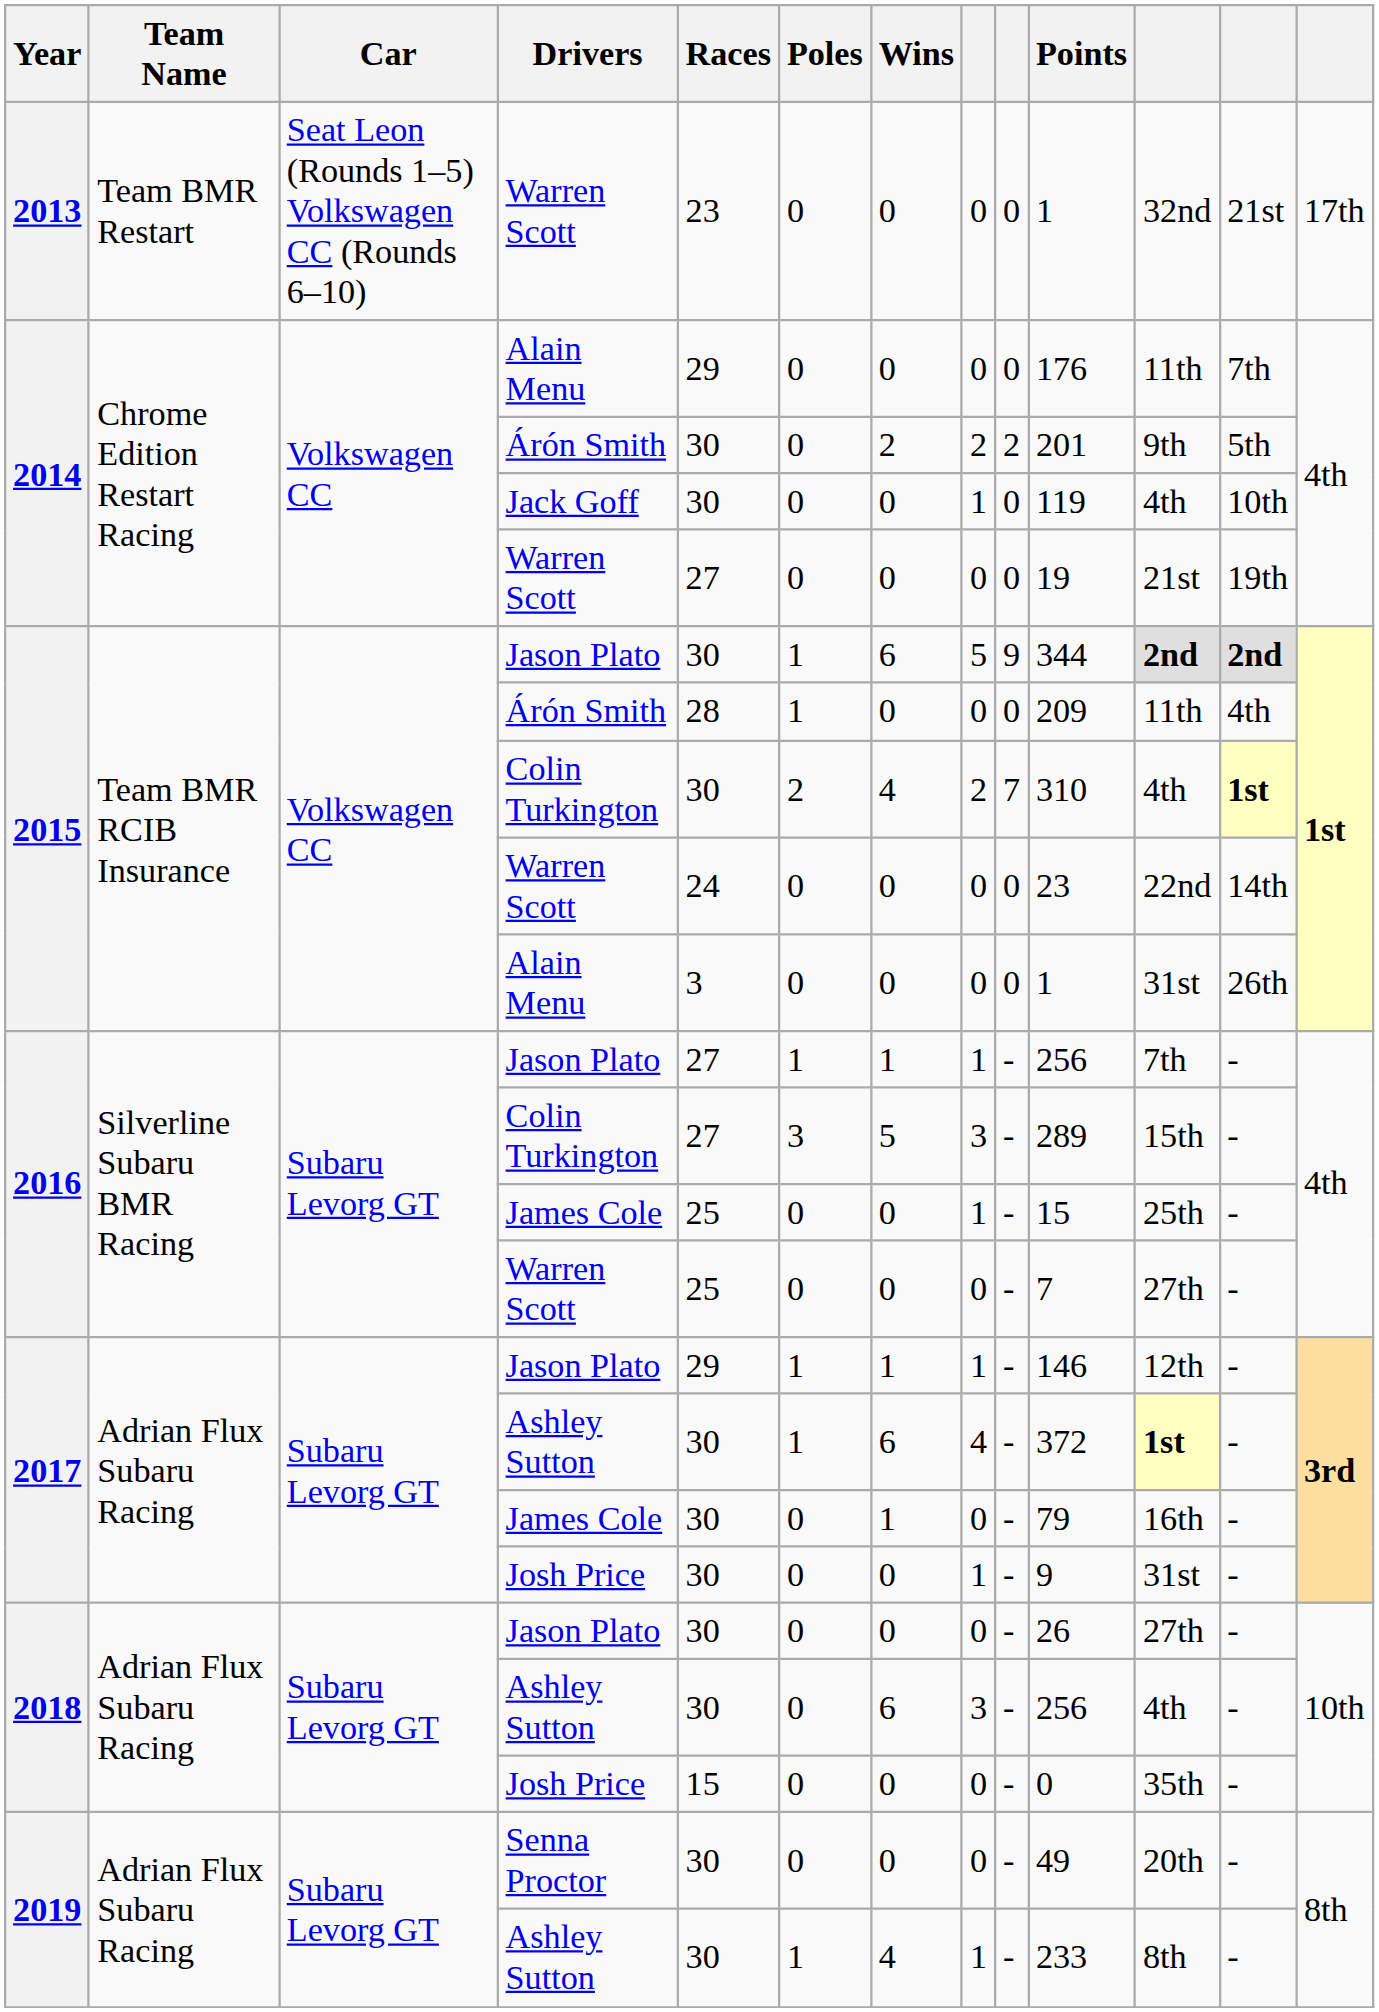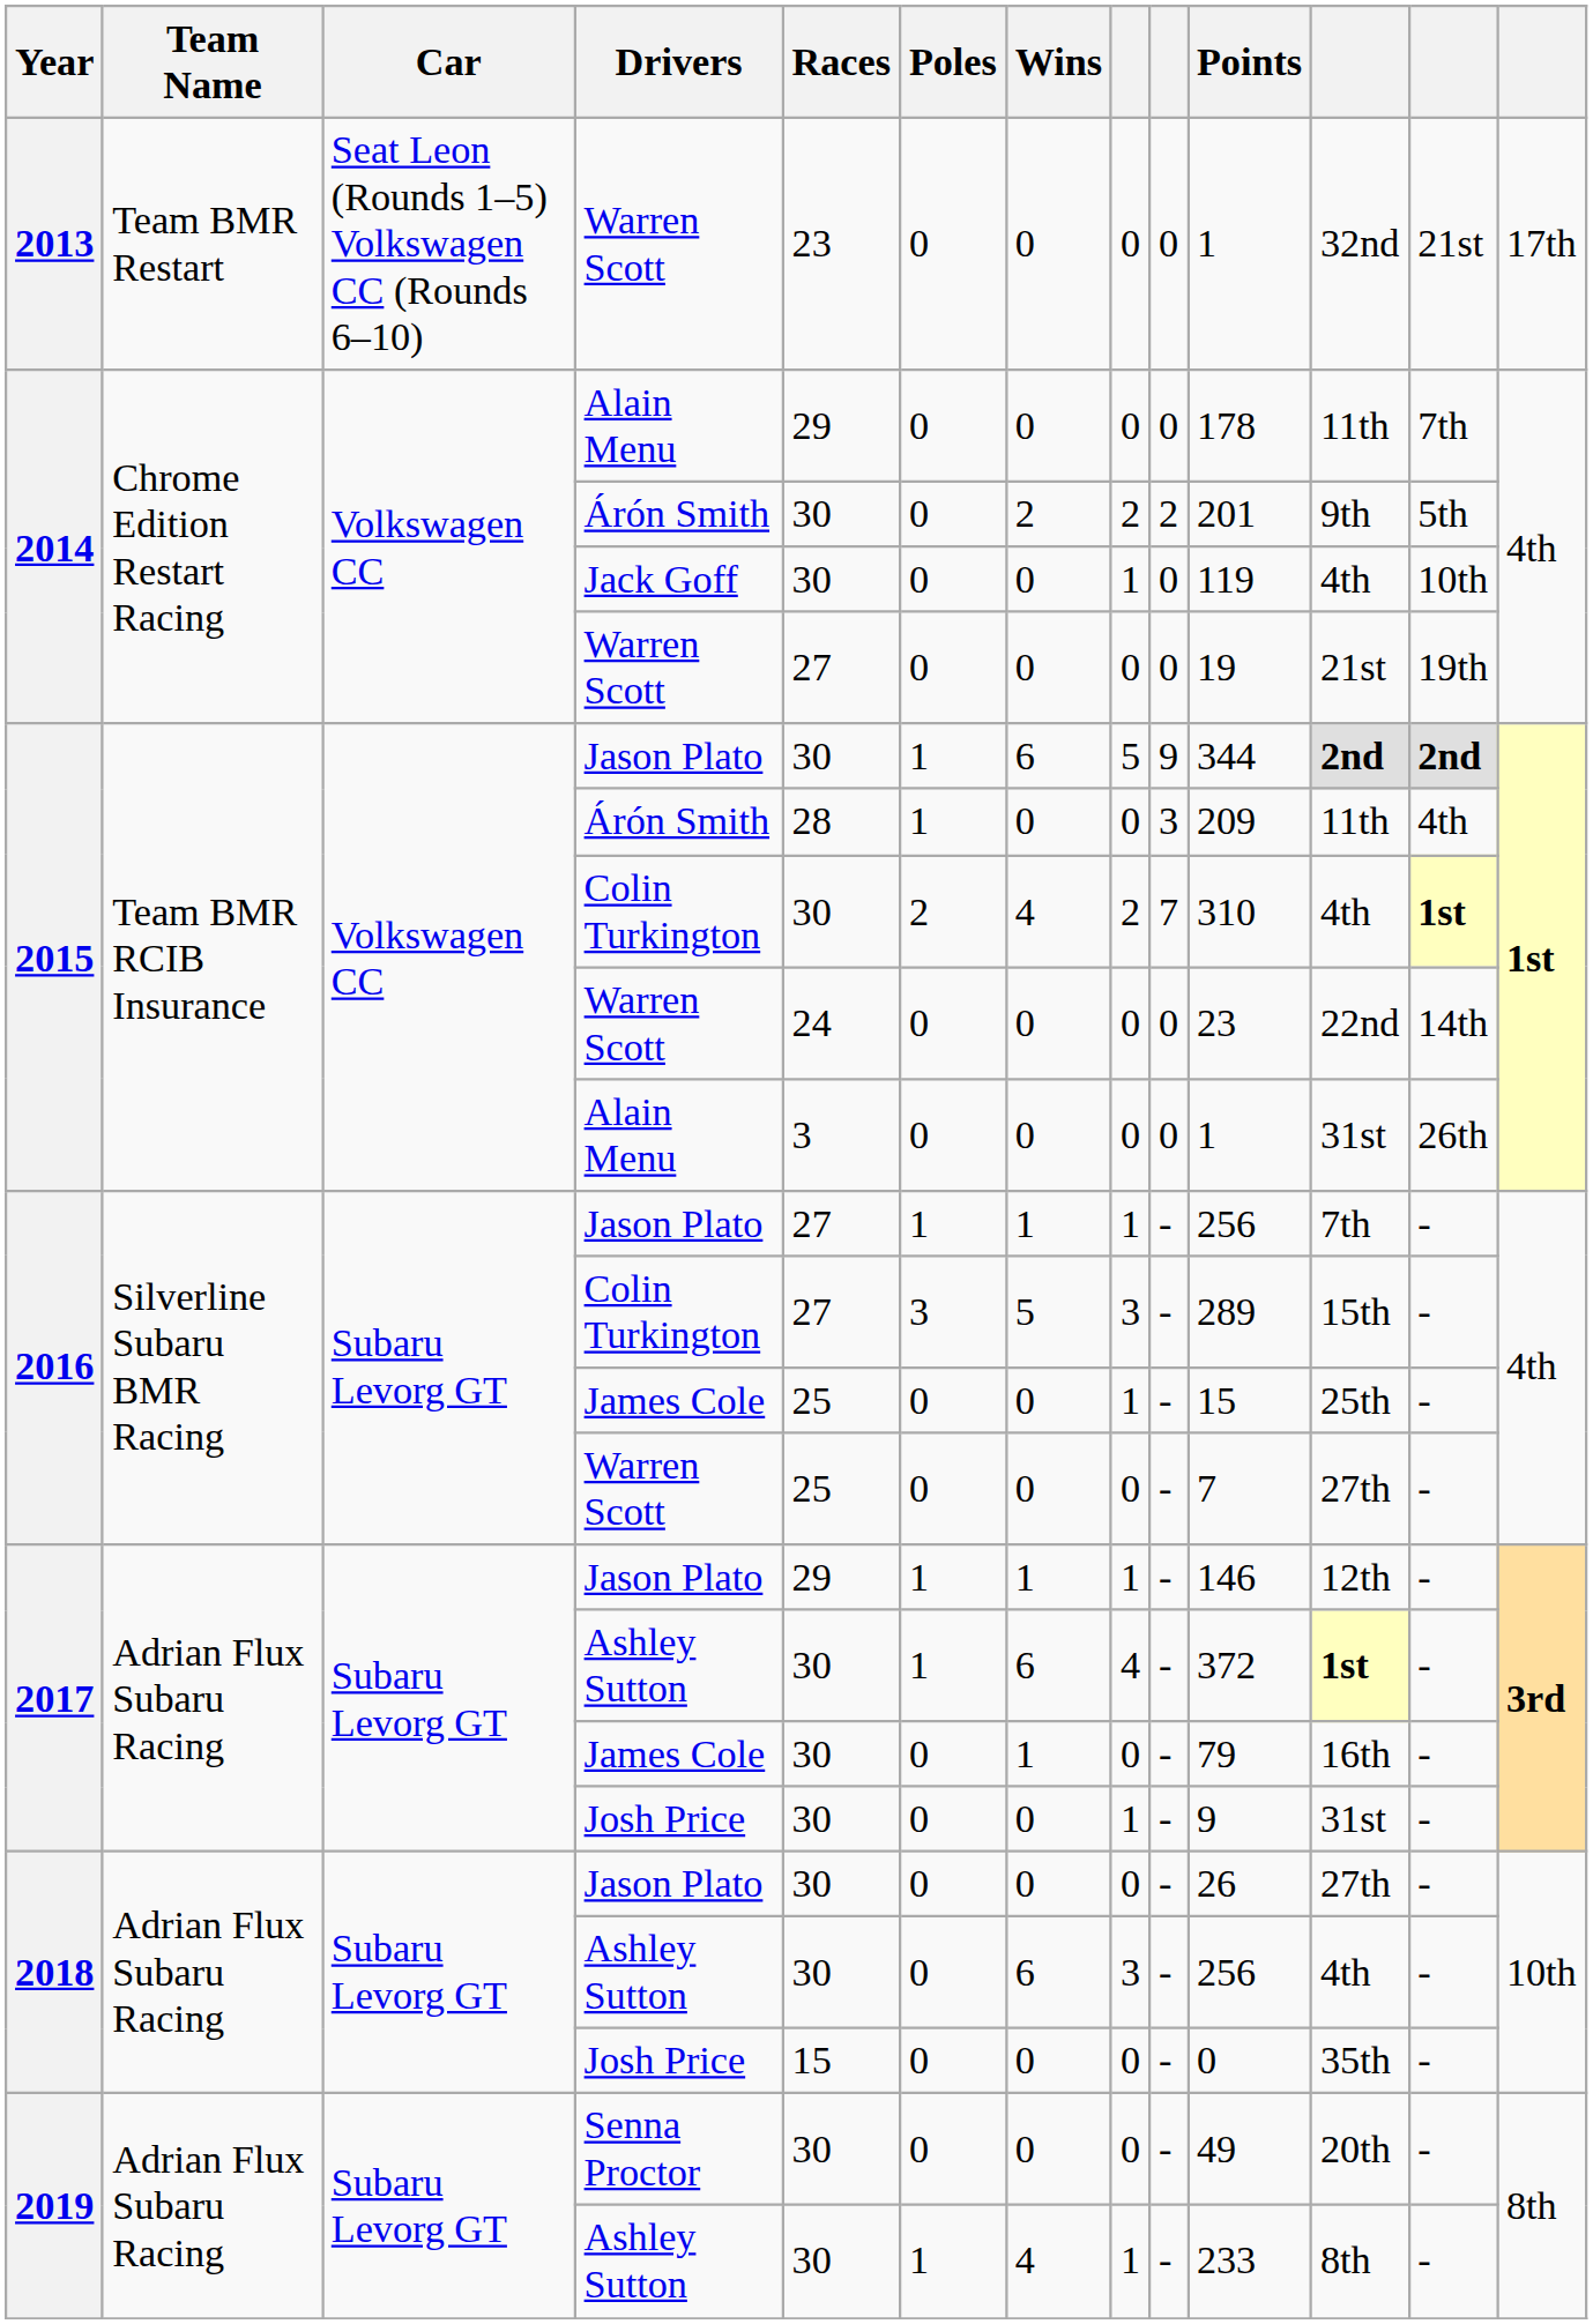2014 / Alain Menu | Points: 176 -> 178
2015 / Árón Smith | column 9: 0 -> 3
